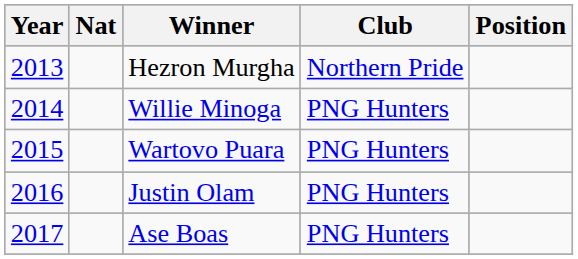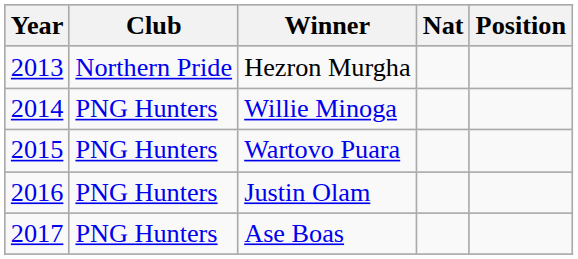columns swapped: Nat <-> Club
